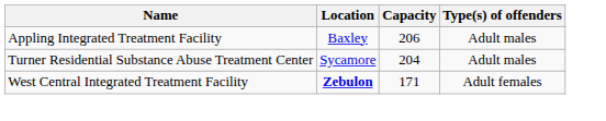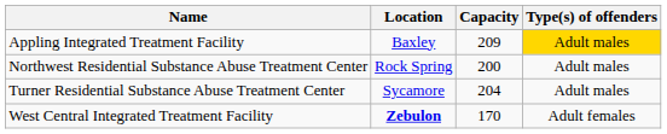Appling Integrated Treatment Facility | Capacity: 206 -> 209
Appling Integrated Treatment Facility | Type(s) of offenders: no background -> gold background
+ row: Northwest Residential Substance Abuse Treatment Center | Rock Spring | 200 | Adult males
West Central Integrated Treatment Facility | Capacity: 171 -> 170
